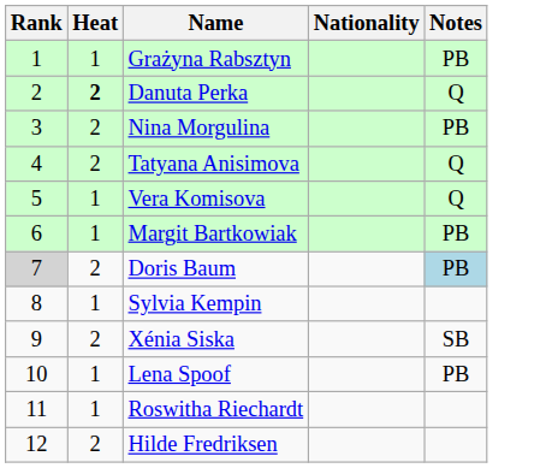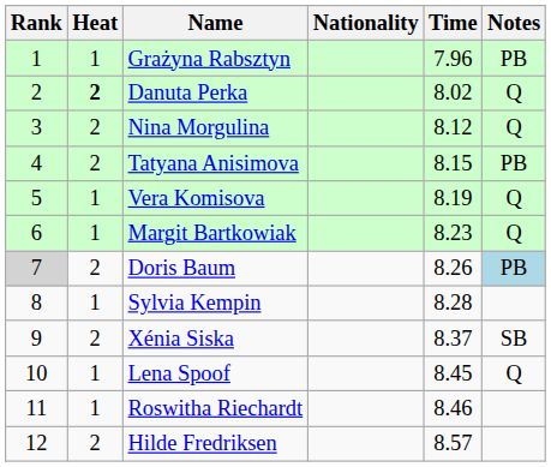+ column: Time | 7.96 | 8.02 | 8.12 | 8.15 | 8.19 | 8.23 | 8.26 | 8.28 | 8.37 | 8.45 | 8.46 | 8.57
Nina Morgulina | Notes: PB -> Q
Tatyana Anisimova | Notes: Q -> PB
Margit Bartkowiak | Notes: PB -> Q
Lena Spoof | Notes: PB -> Q
